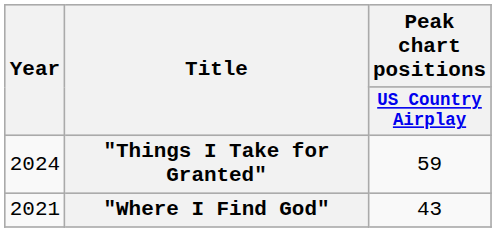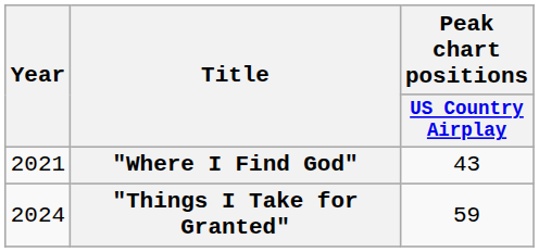rows swapped: "Where I Find God" <-> "Things I Take for Granted"
